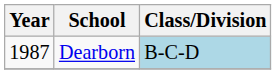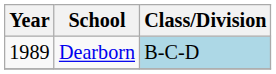Dearborn | Year: 1987 -> 1989
